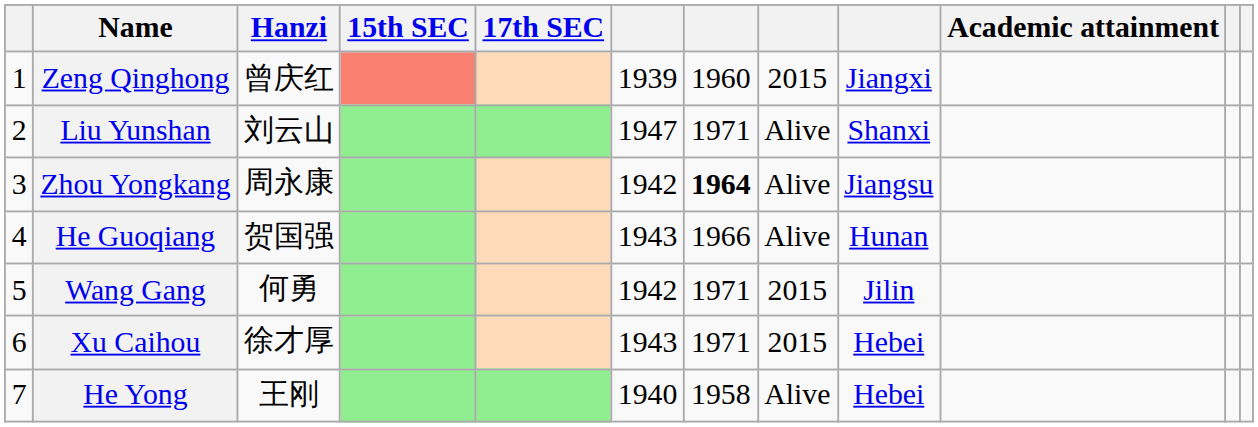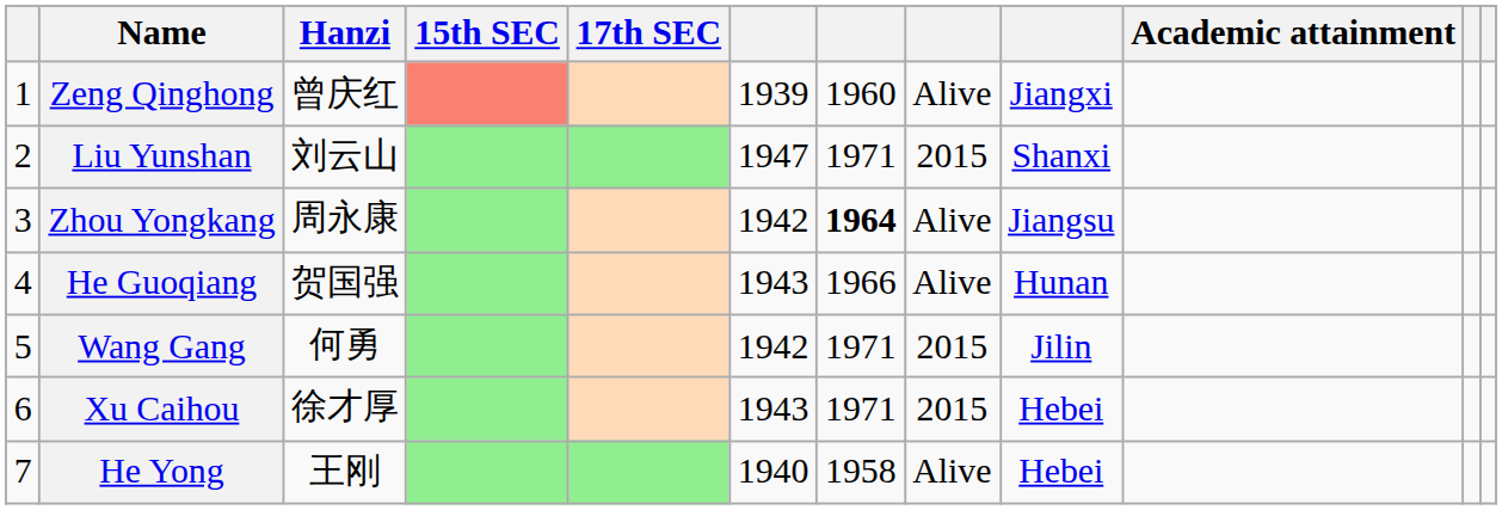Zeng Qinghong | column 8: 2015 -> Alive
Liu Yunshan | column 8: Alive -> 2015
